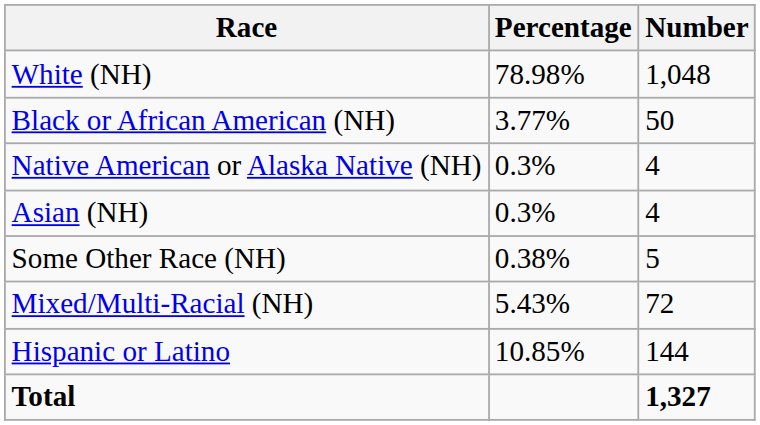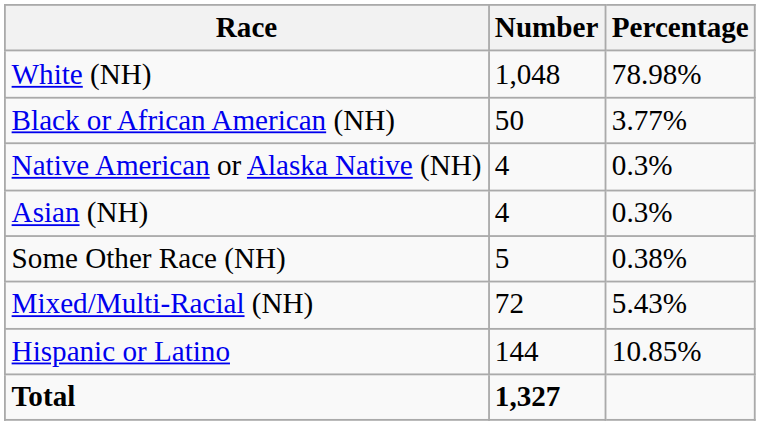columns swapped: Number <-> Percentage
